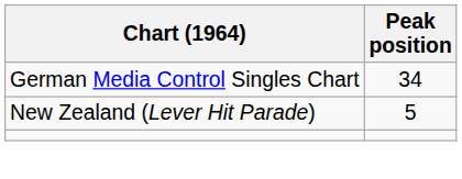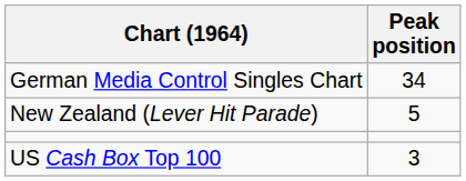+ row: US Cash Box Top 100 | 3
